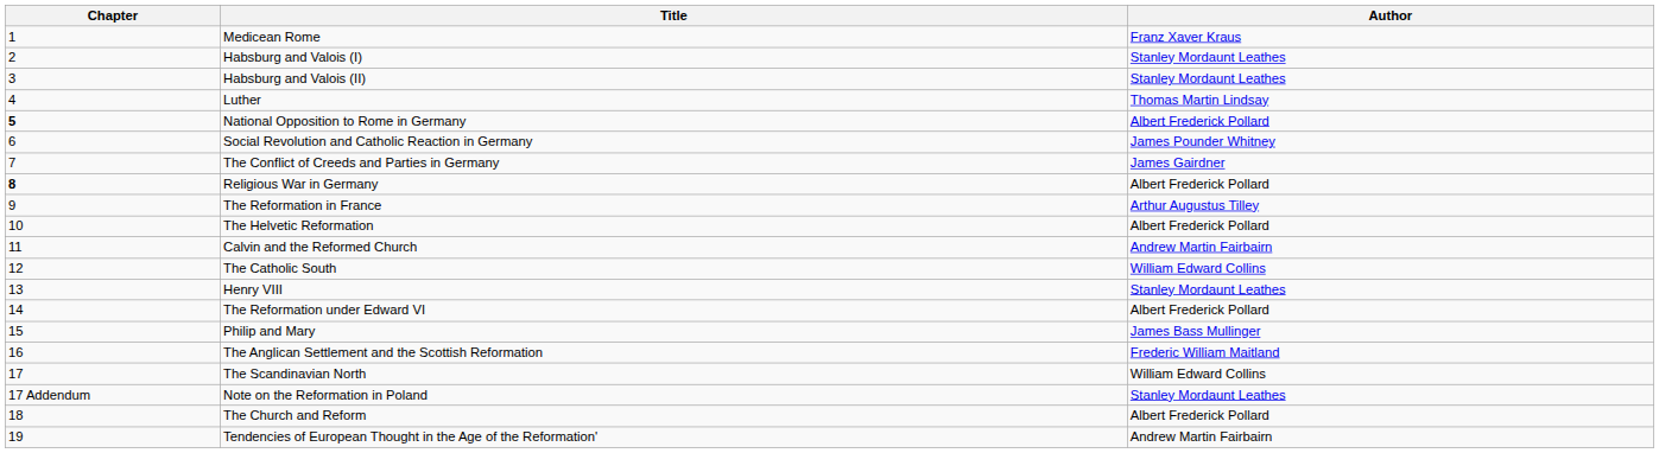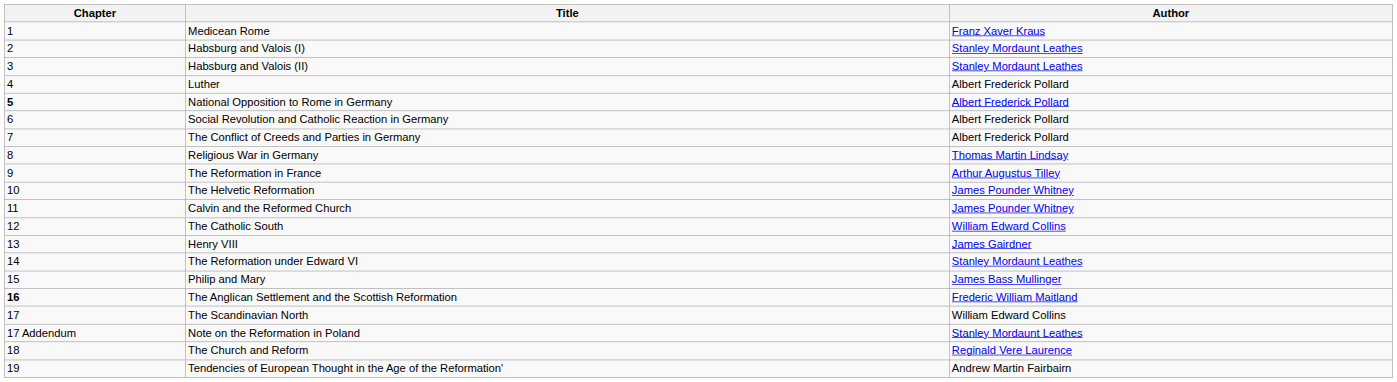Luther | Author: Thomas Martin Lindsay -> Albert Frederick Pollard
Social Revolution and Catholic Reaction in Germany | Author: James Pounder Whitney -> Albert Frederick Pollard
The Conflict of Creeds and Parties in Germany | Author: James Gairdner -> Albert Frederick Pollard
Religious War in Germany | Chapter: bold -> normal
Religious War in Germany | Author: Albert Frederick Pollard -> Thomas Martin Lindsay
The Helvetic Reformation | Author: Albert Frederick Pollard -> James Pounder Whitney
Calvin and the Reformed Church | Author: Andrew Martin Fairbairn -> James Pounder Whitney
Henry VIII | Author: Stanley Mordaunt Leathes -> James Gairdner
The Reformation under Edward VI | Author: Albert Frederick Pollard -> Stanley Mordaunt Leathes
The Anglican Settlement and the Scottish Reformation | Chapter: normal -> bold
The Church and Reform | Author: Albert Frederick Pollard -> Reginald Vere Laurence
